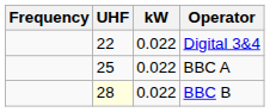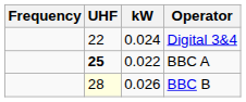Digital 3&4 | kW: 0.022 -> 0.024
BBC A | UHF: normal -> bold
BBC B | kW: 0.022 -> 0.026
